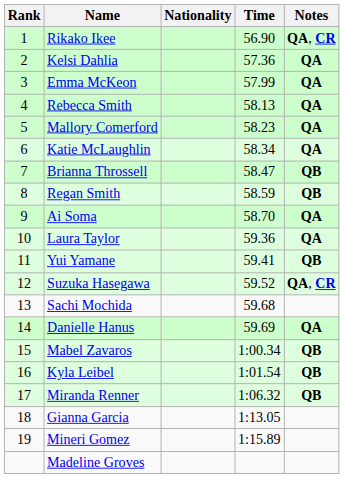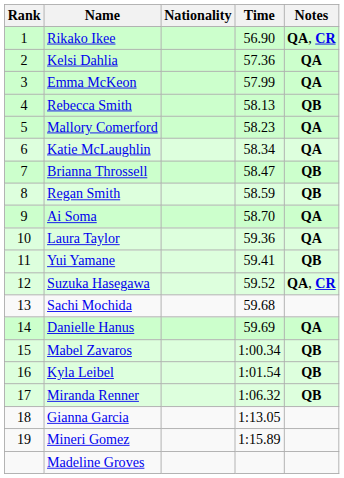Rebecca Smith | Notes: QA -> QB
